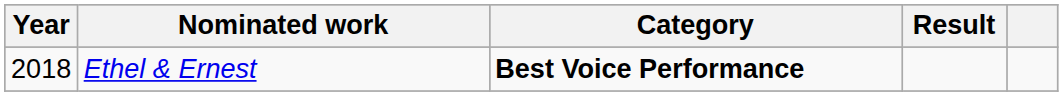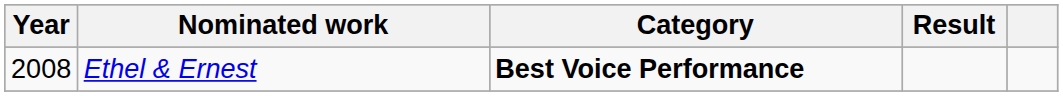Ethel & Ernest | Year: 2018 -> 2008
